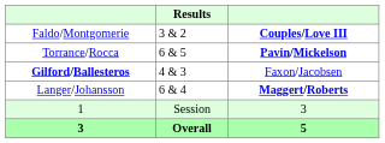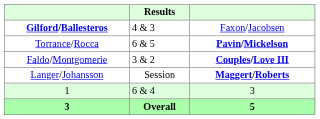rows swapped: Gilford/Ballesteros <-> Faldo/Montgomerie
Langer/Johansson | Results: 6 & 4 -> Session
1 | Results: Session -> 6 & 4
